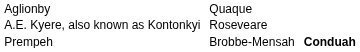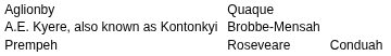A.E. Kyere, also known as Kontonkyi | column 5: Roseveare -> Brobbe-Mensah
Prempeh | column 5: Brobbe-Mensah -> Roseveare
Prempeh | column 8: bold -> normal
